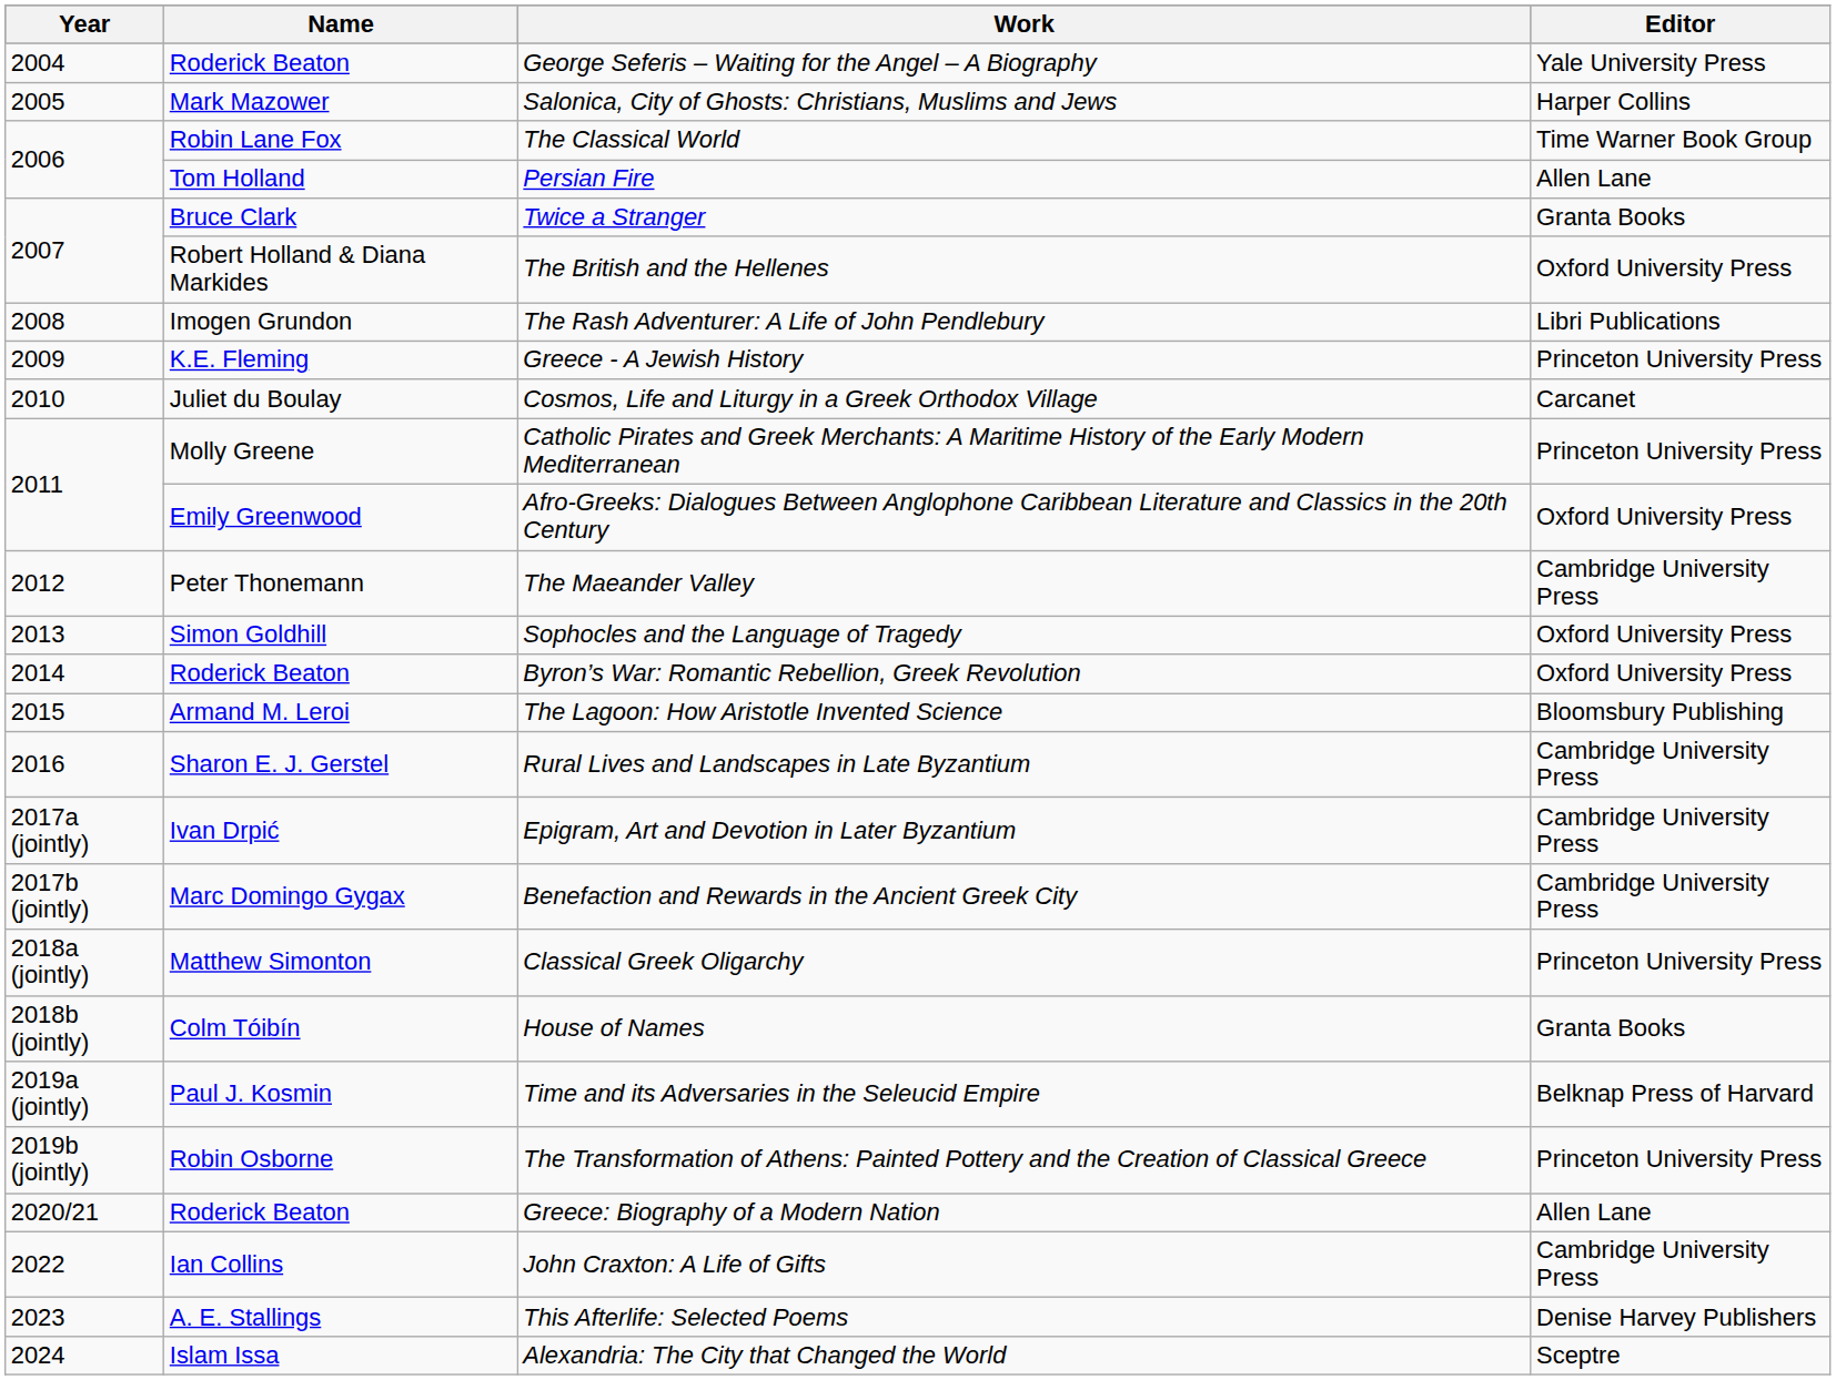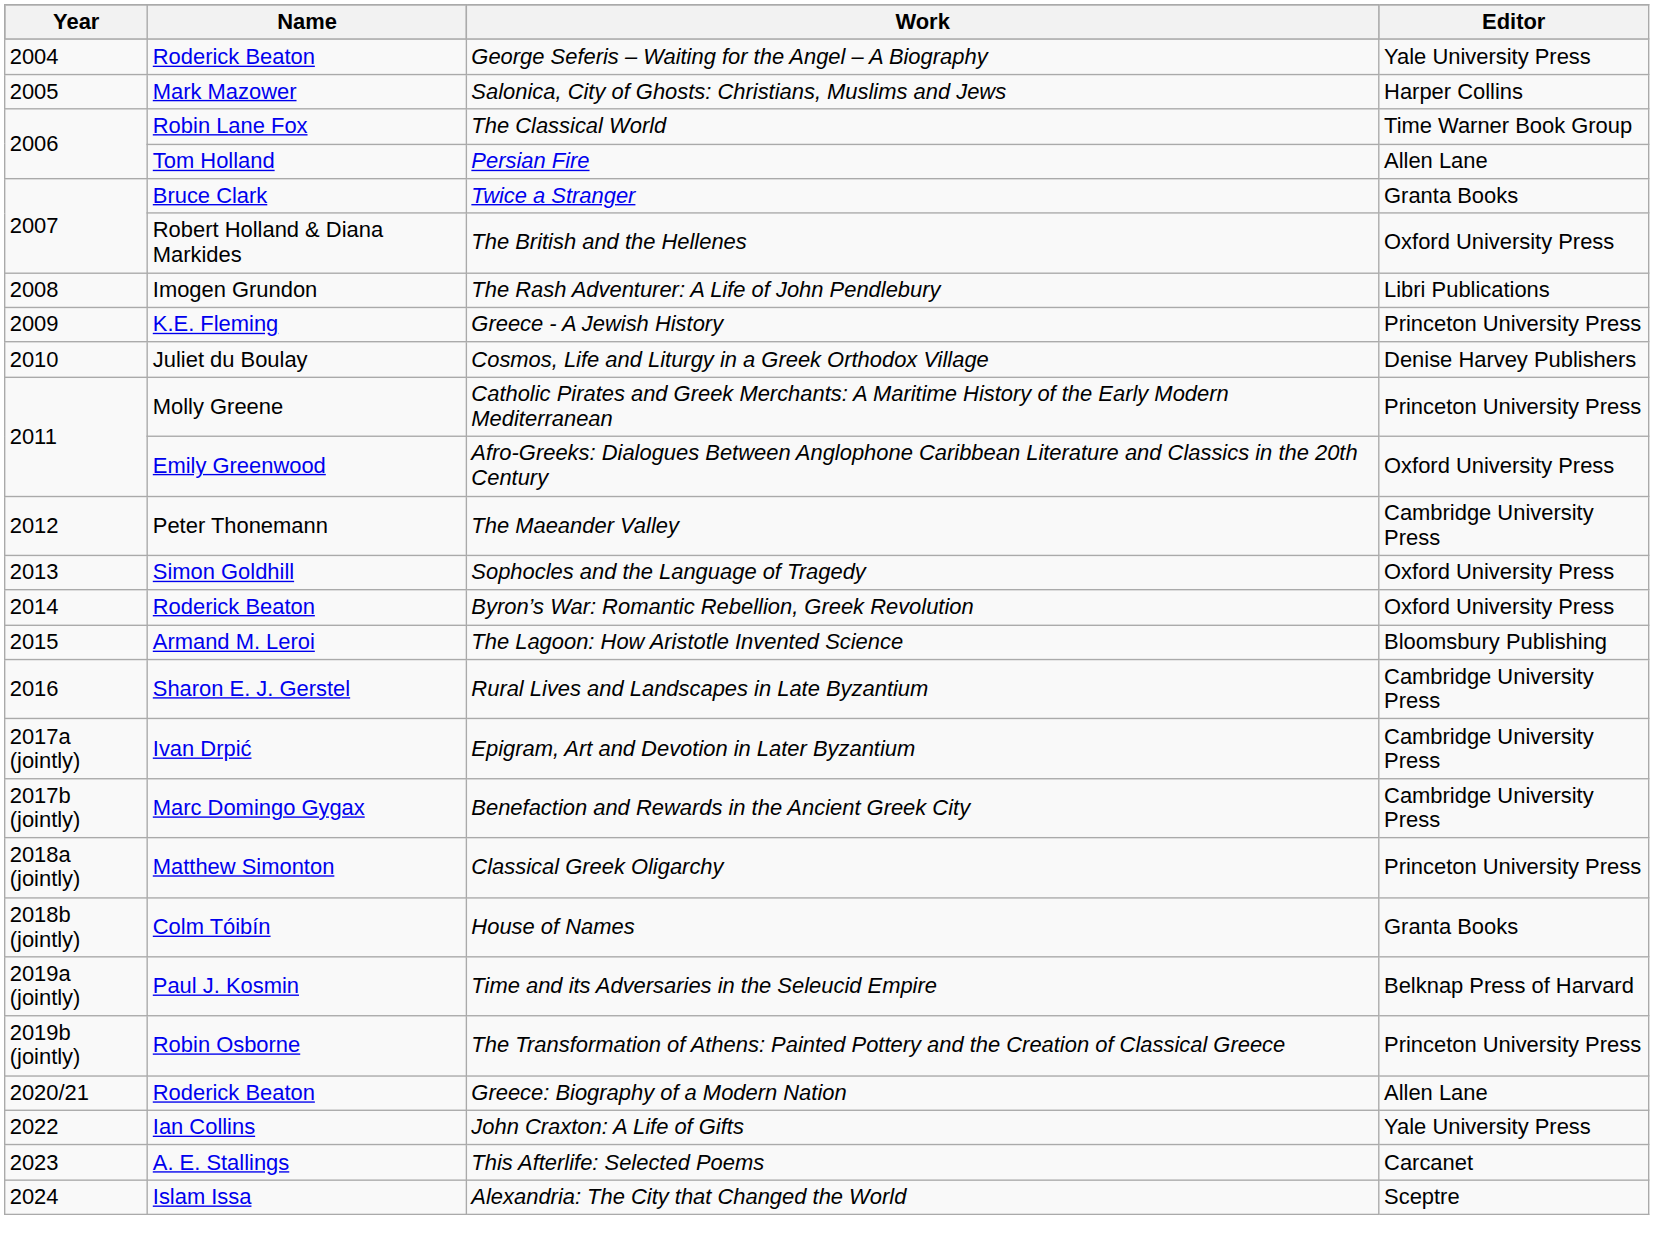Cosmos, Life and Liturgy in a Greek Orthodox Village | Editor: Carcanet -> Denise Harvey Publishers
John Craxton: A Life of Gifts | Editor: Cambridge University Press -> Yale University Press
This Afterlife: Selected Poems | Editor: Denise Harvey Publishers -> Carcanet
